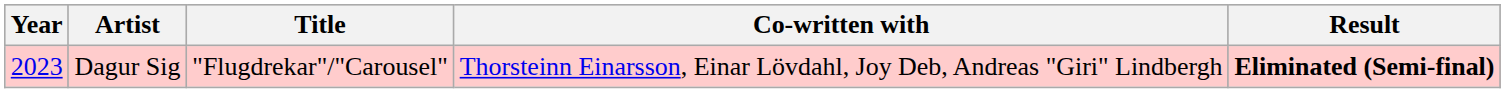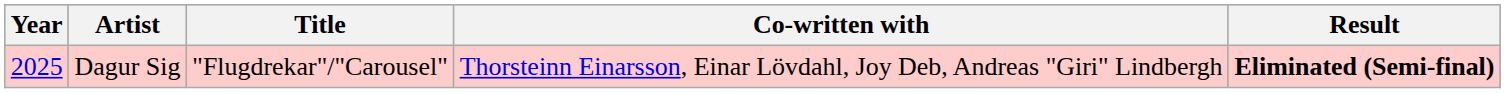Dagur Sig | Year: 2023 -> 2025
